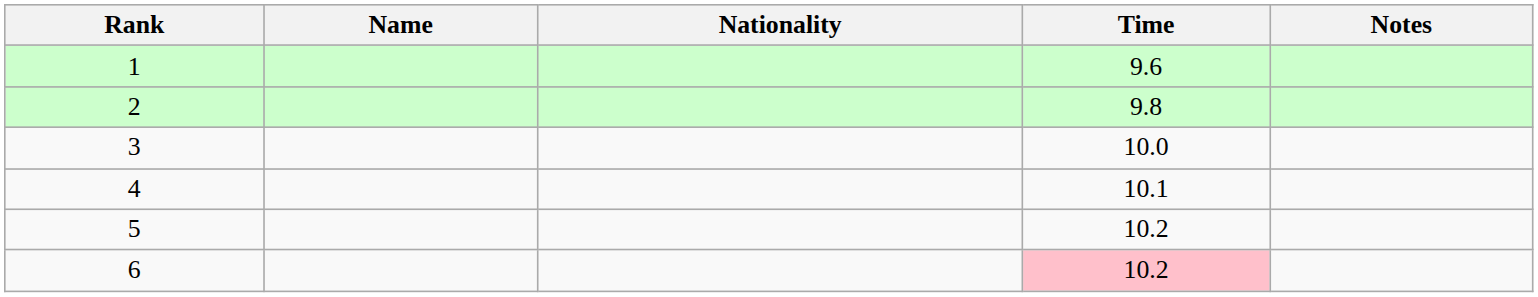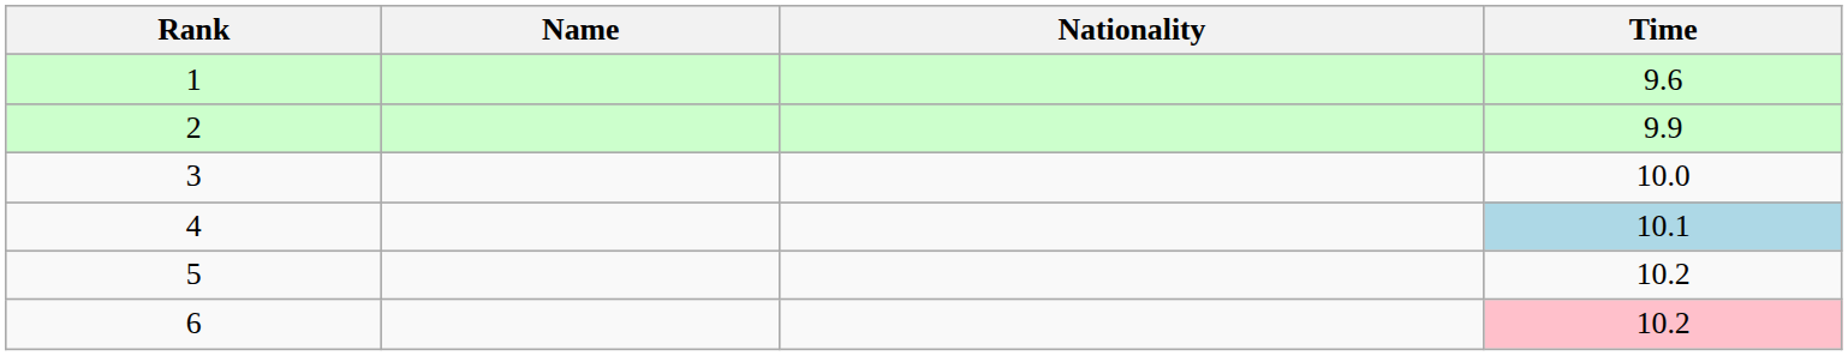- column: Notes
2 | Time: 9.8 -> 9.9
4 | Time: no background -> lightblue background
